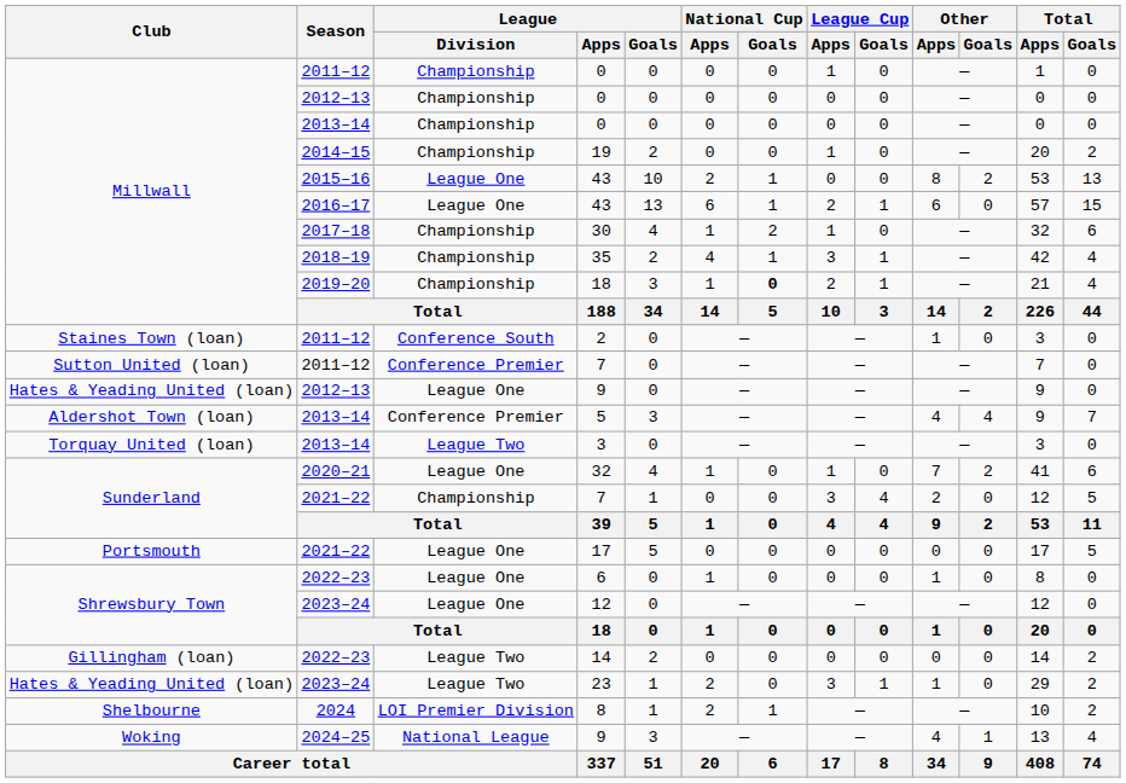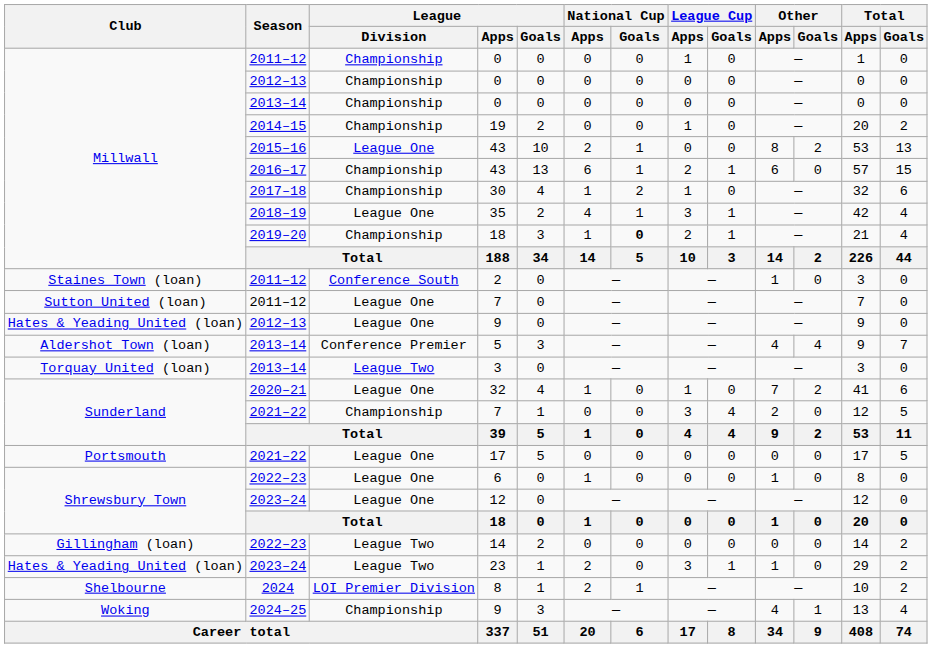2016–17 / 43 | League / Division: League One -> Championship
35 | League / Division: Championship -> League One
2011–12 / 7 | League / Division: Conference Premier -> League One
2024–25 / 9 | League / Division: National League -> Championship
